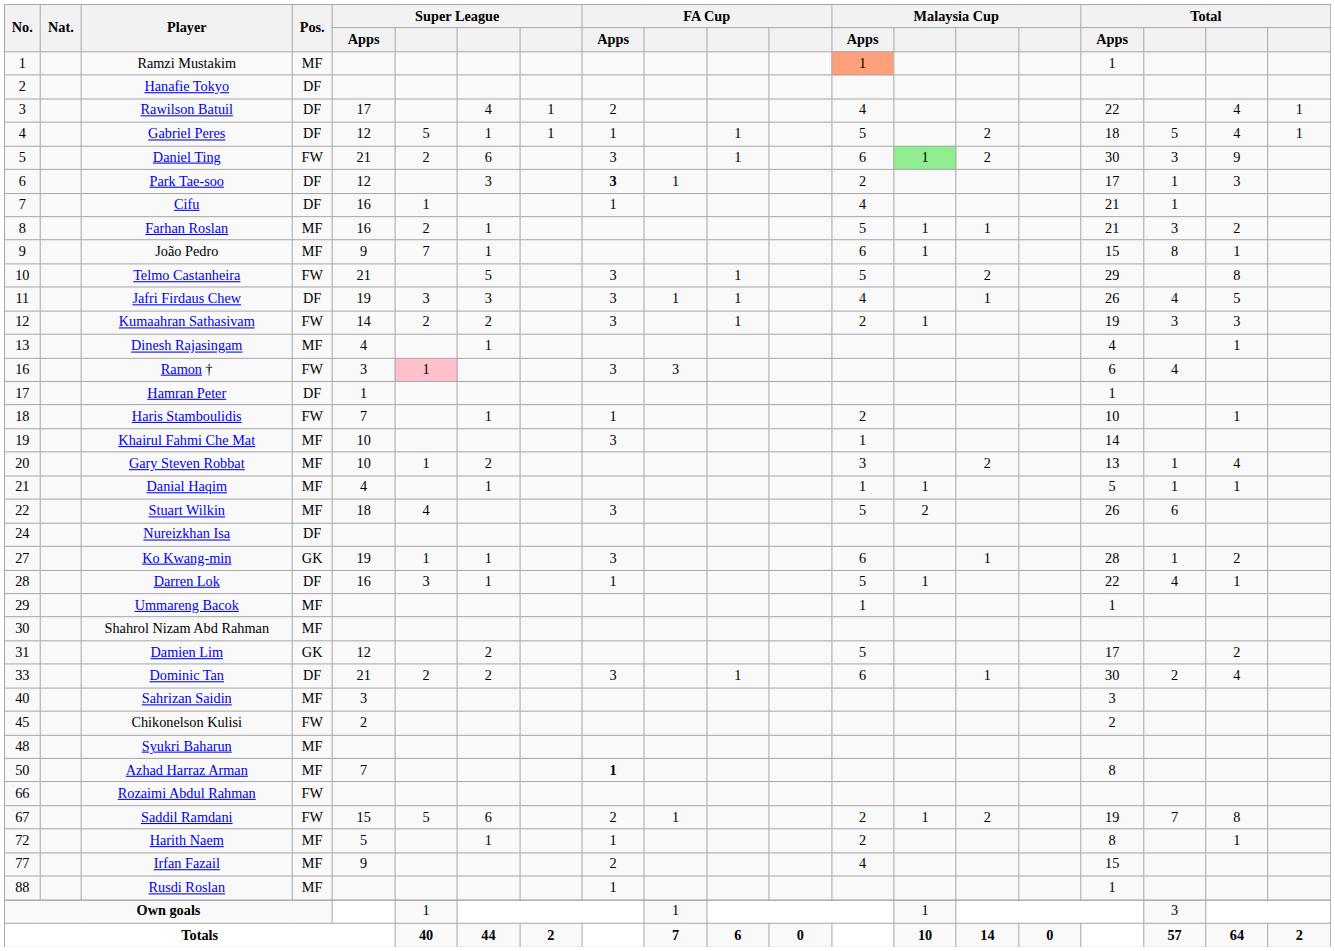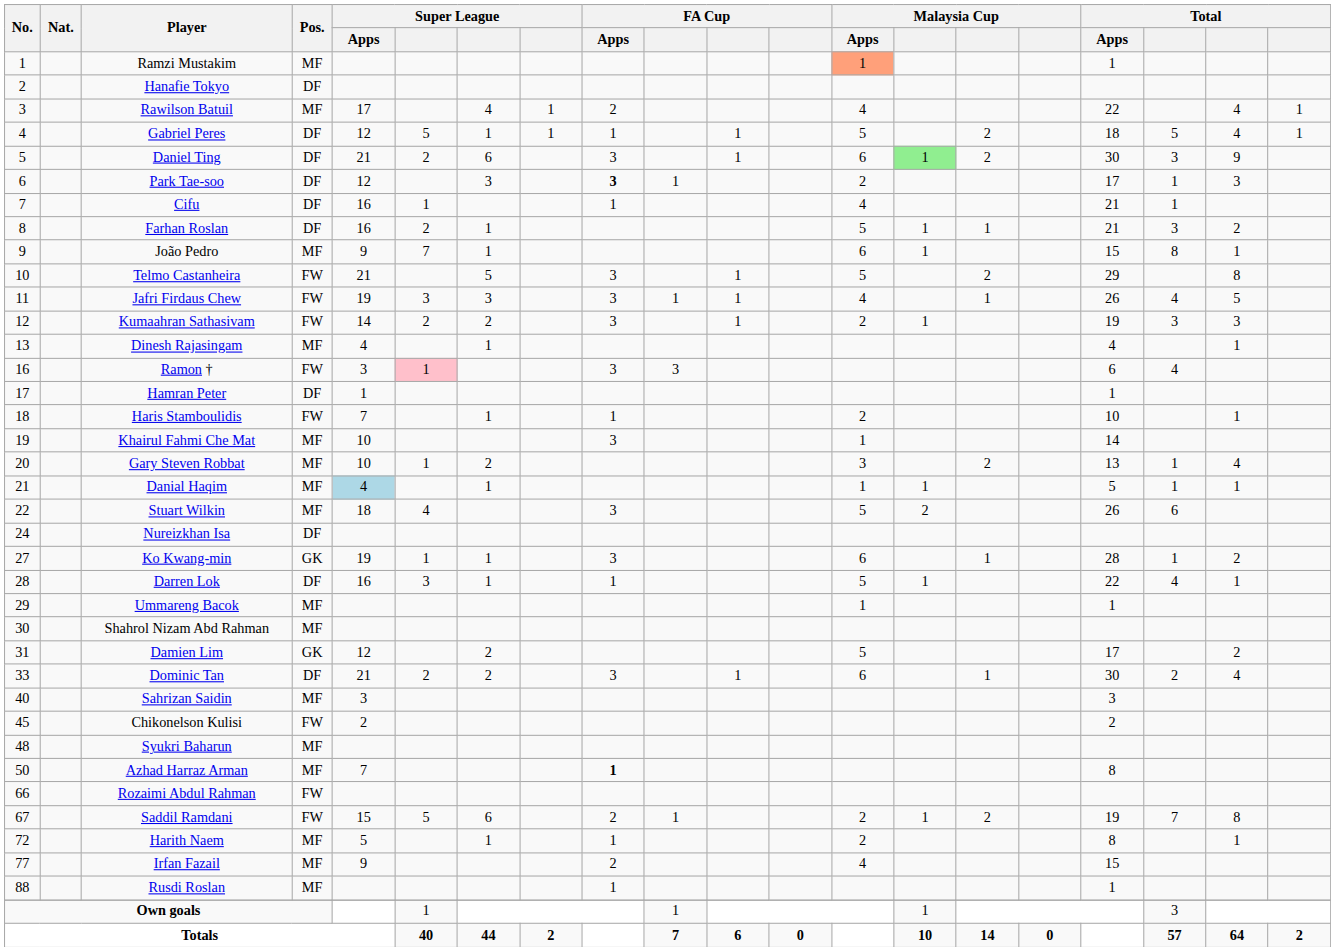Rawilson Batuil | Pos.: DF -> MF
Daniel Ting | Pos.: FW -> DF
Farhan Roslan | Pos.: MF -> DF
Jafri Firdaus Chew | Pos.: DF -> FW
Danial Haqim | Super League / Apps: no background -> lightblue background
